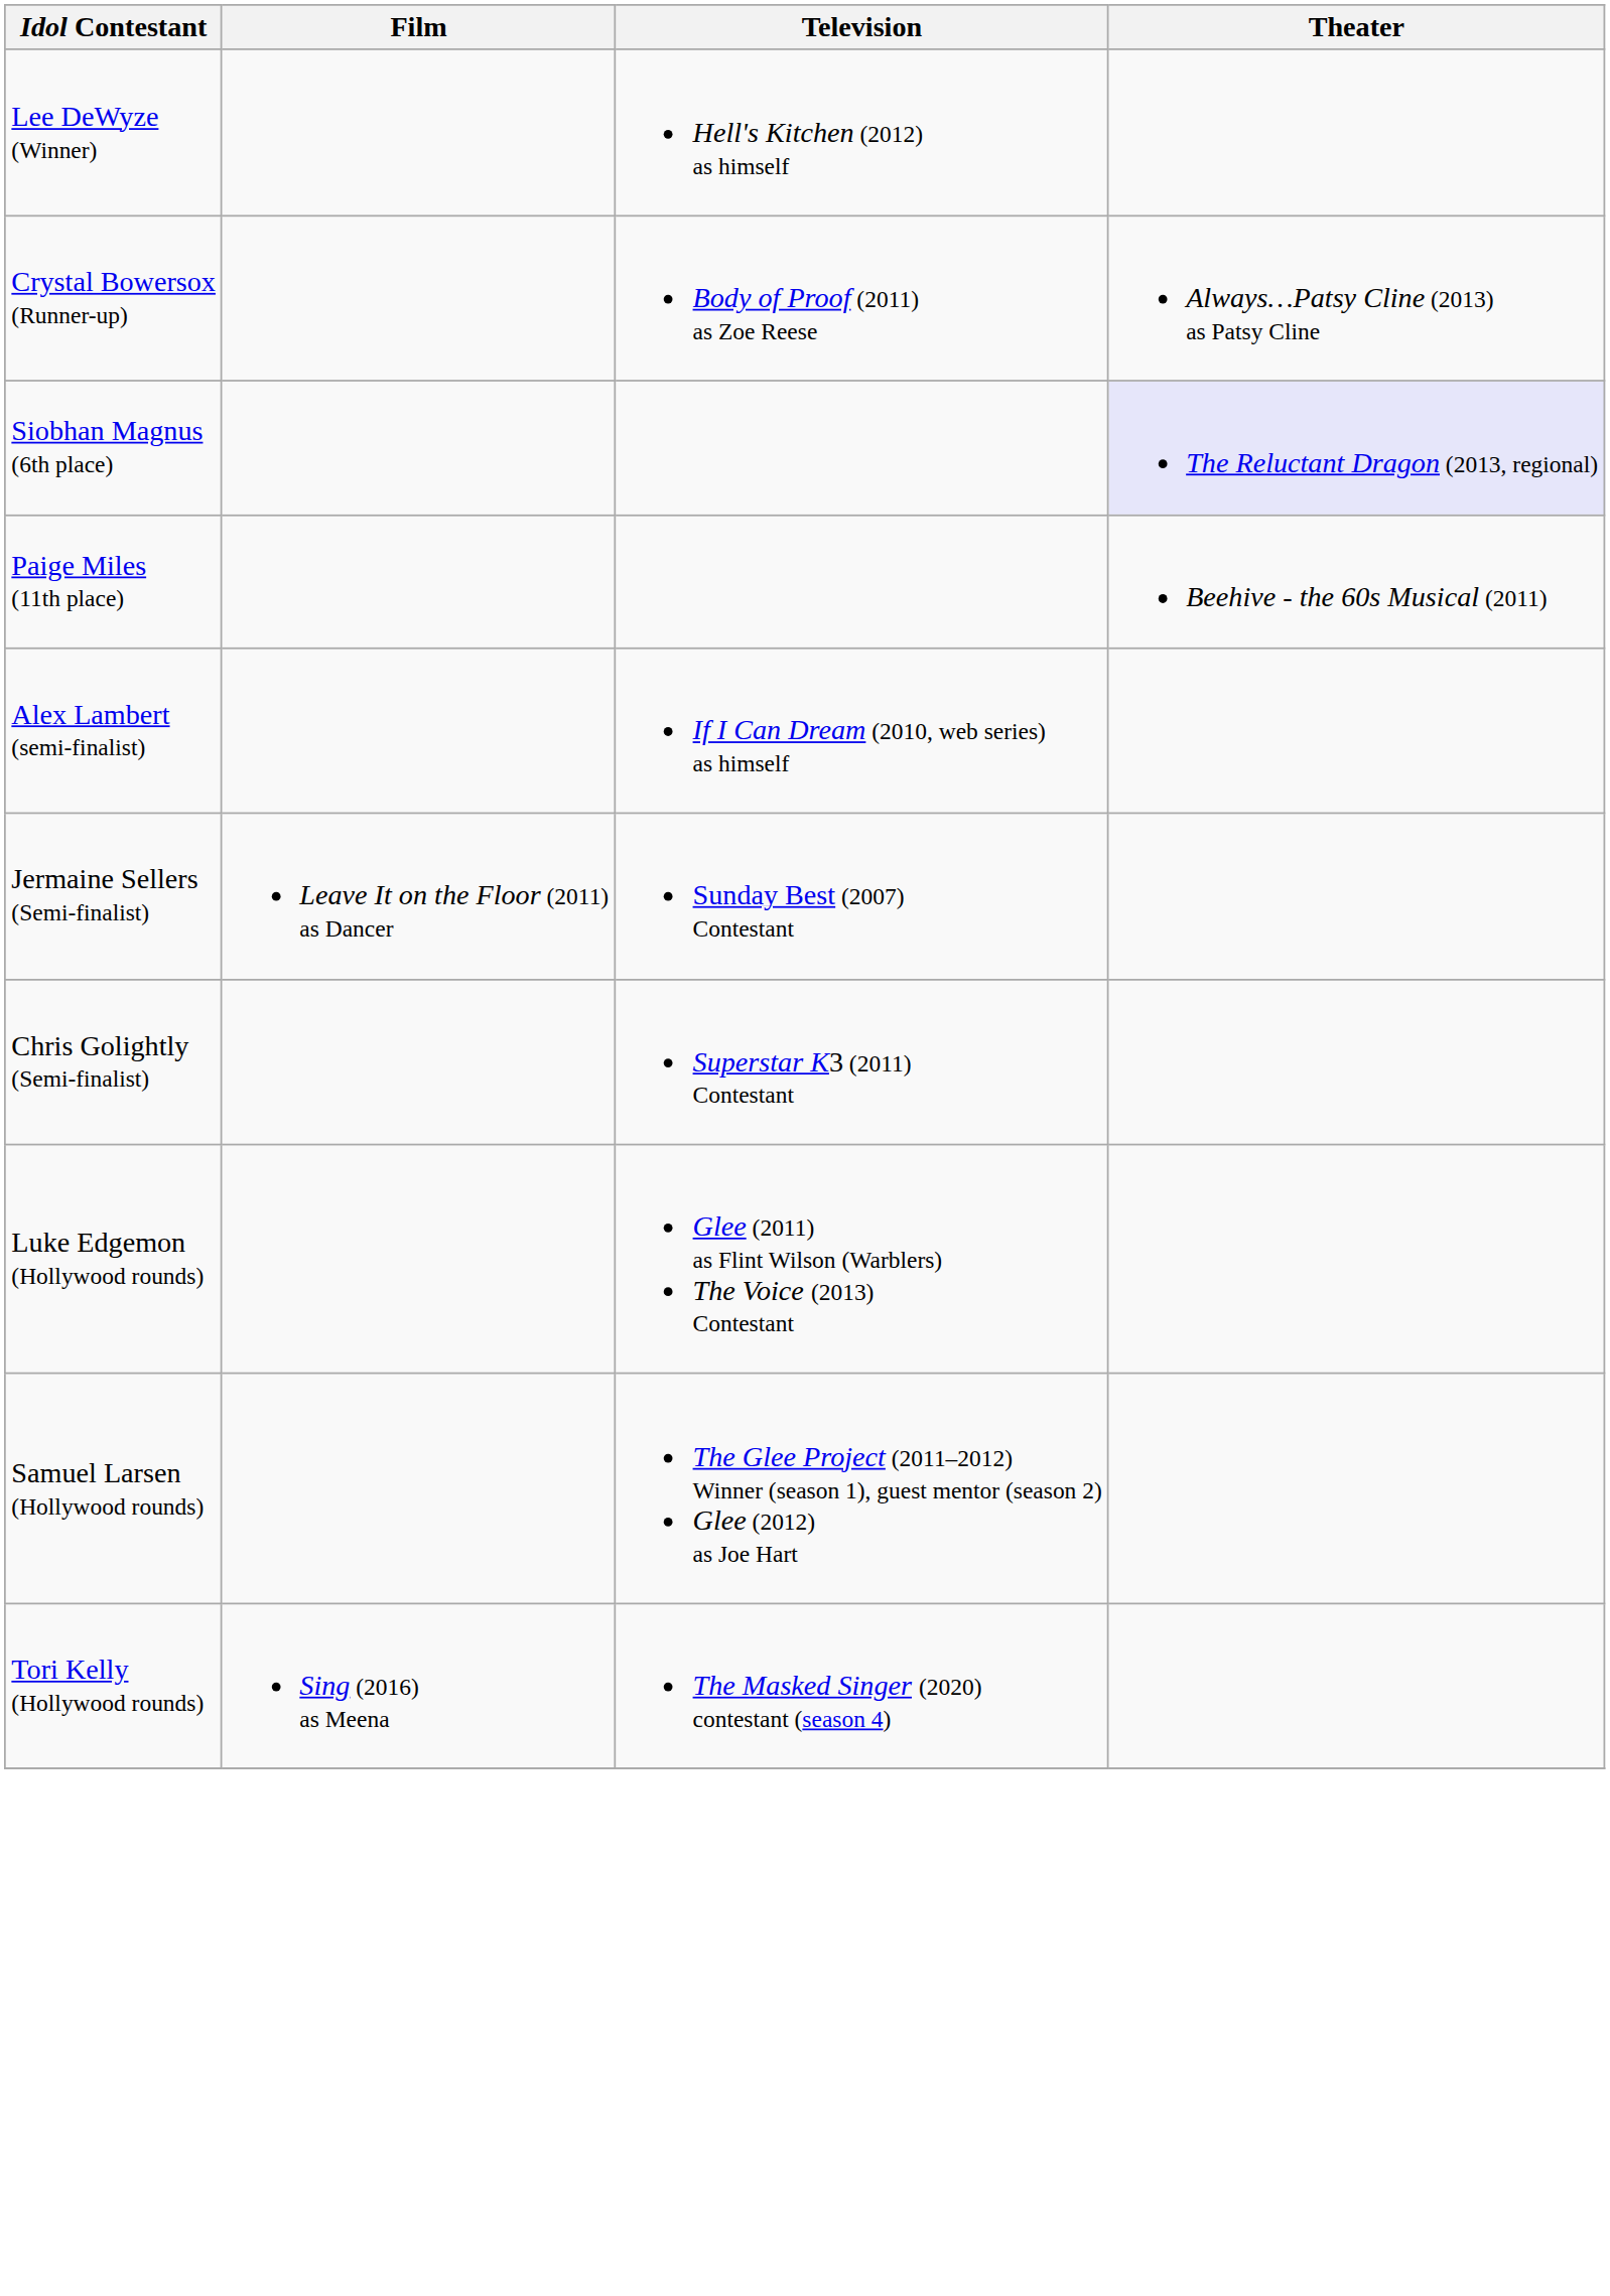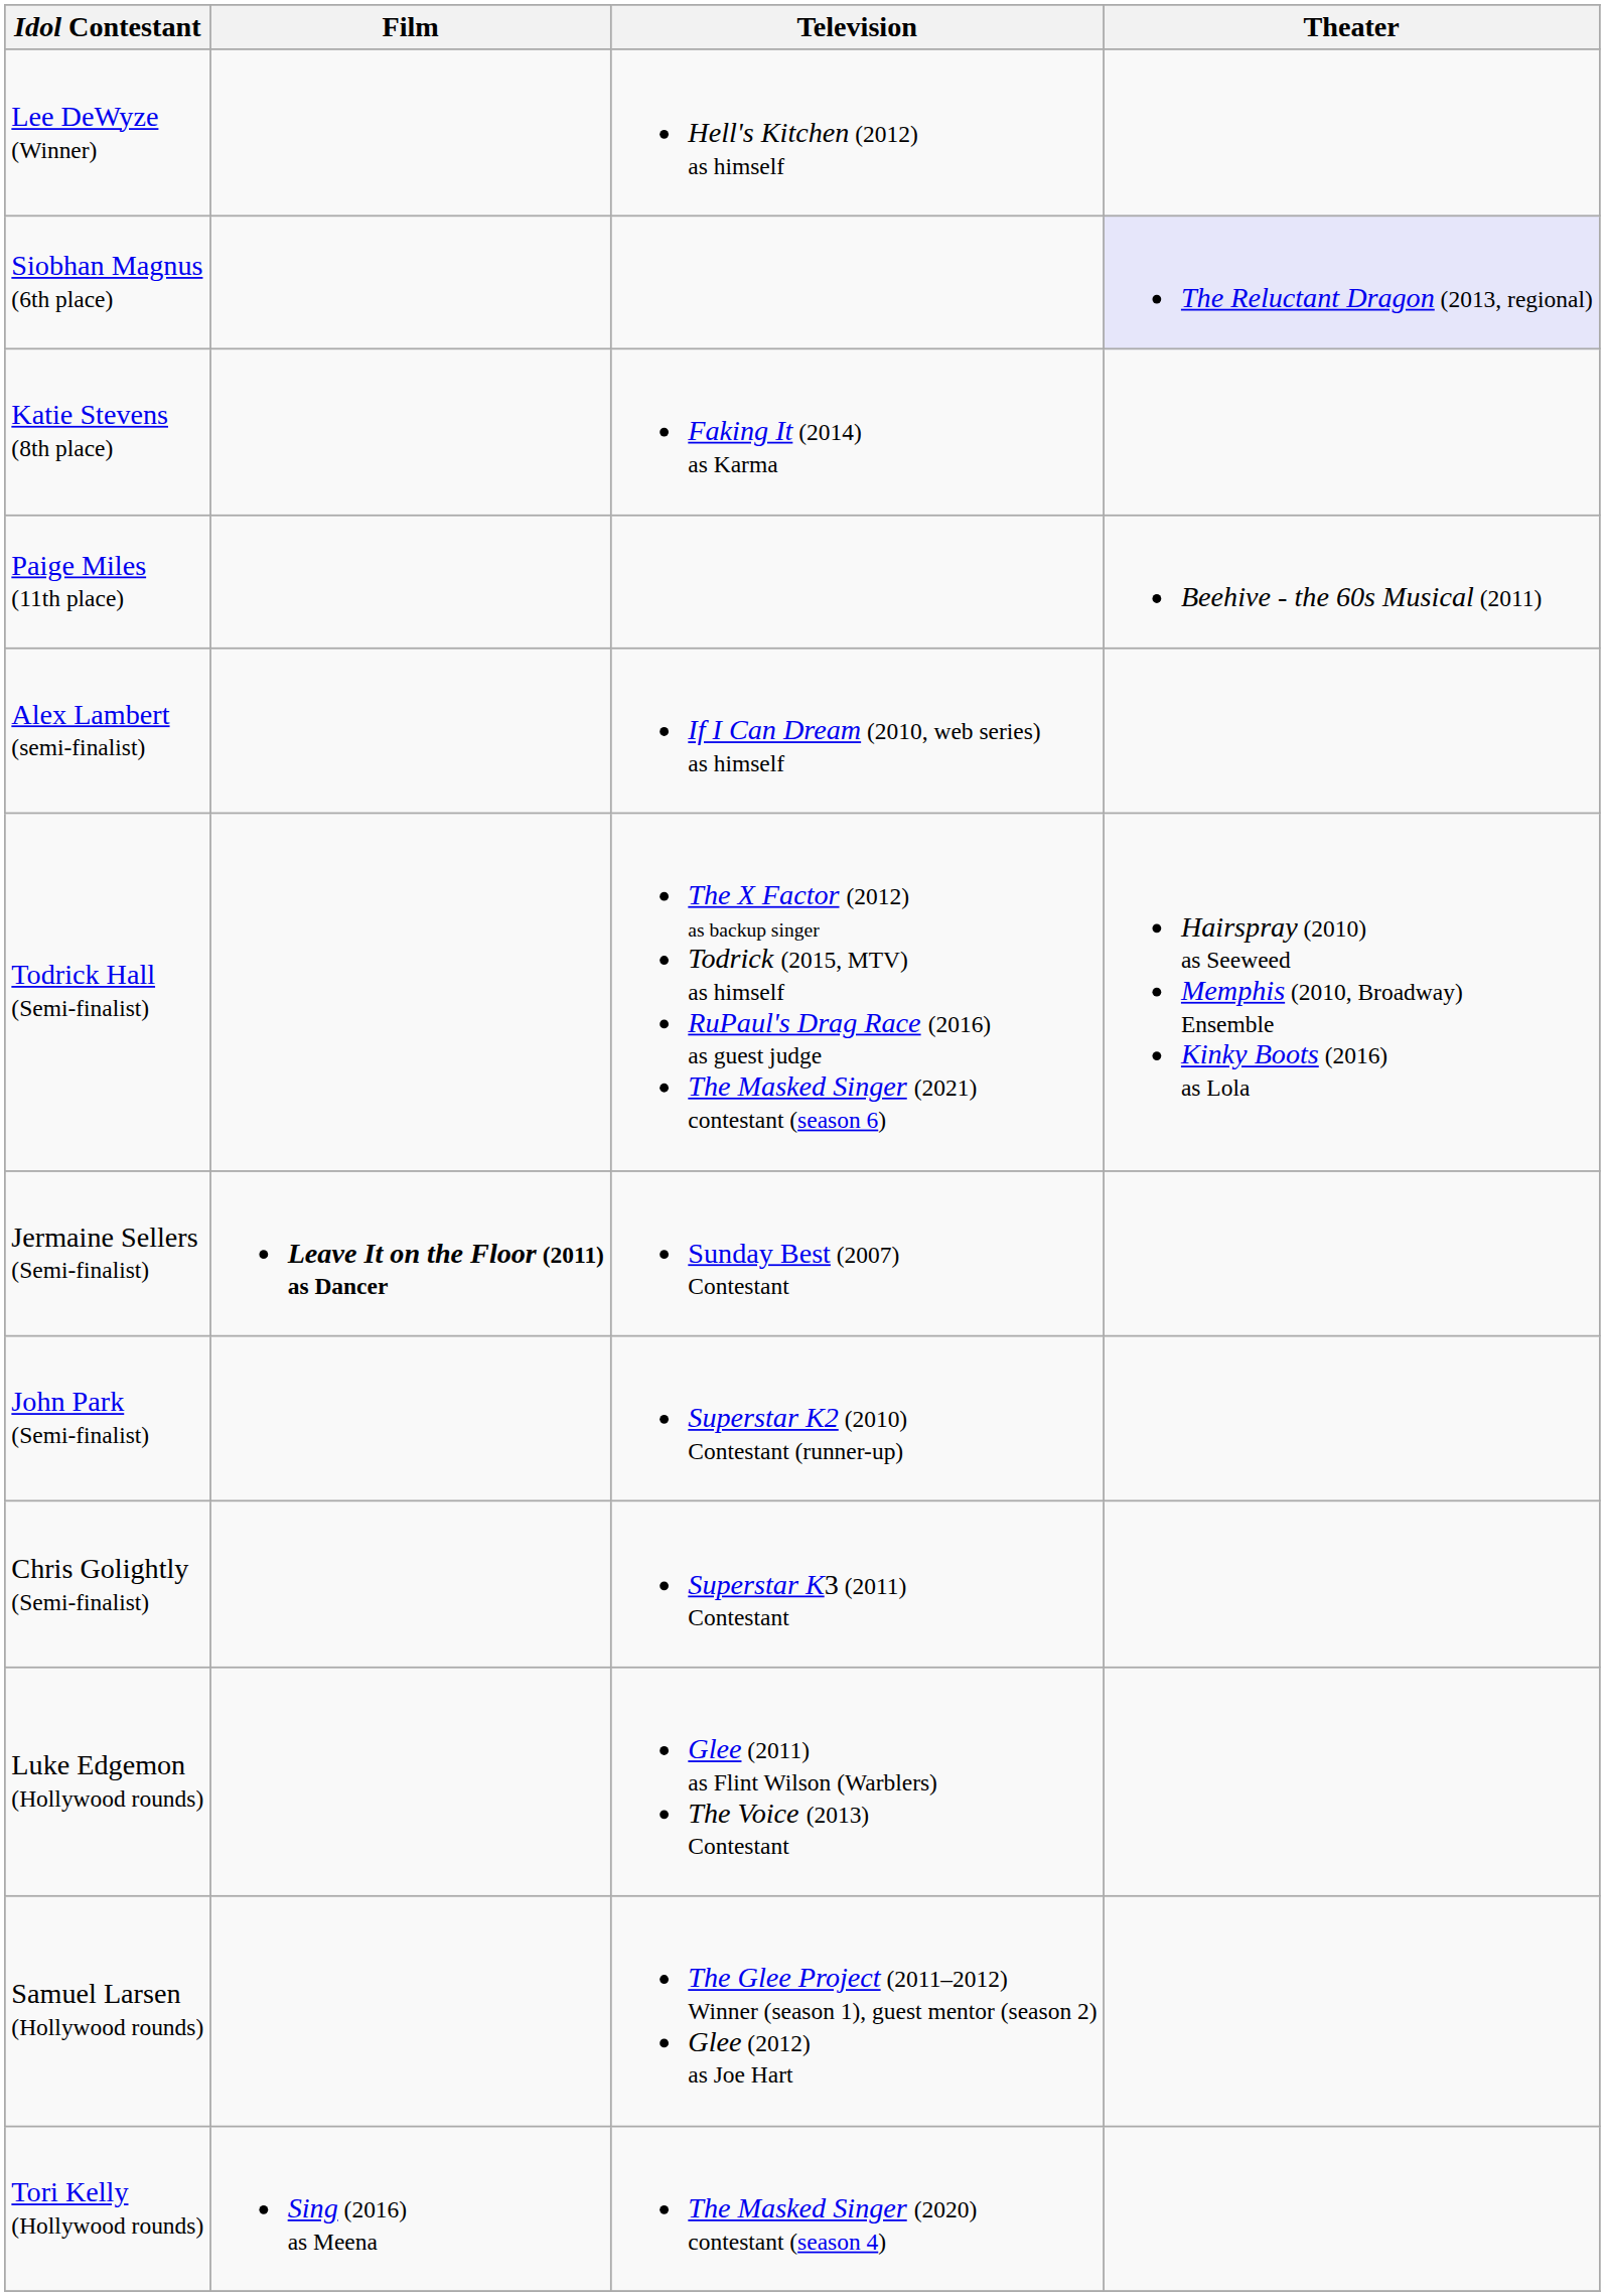- row: Crystal Bowersox (Runner-up) | Body of Proof (2011) as Zoe Reese | Always…Patsy Cline (2013) as Patsy Cline
+ row: Katie Stevens (8th place) | Faking It (2014) as Karma
+ row: Todrick Hall (Semi-finalist) | The X Factor (2012) as backup singer Todrick (2015, MTV) as himself RuPaul's Drag Race (2016) as guest judge The Masked Singer (2021) contestant (season 6) | Hairspray (2010) as Seeweed Memphis (2010, Broadway) Ensemble Kinky Boots (2016) as Lola
Jermaine Sellers (Semi-finalist) | Film: normal -> bold
+ row: John Park (Semi-finalist) | Superstar K2 (2010) Contestant (runner-up)
